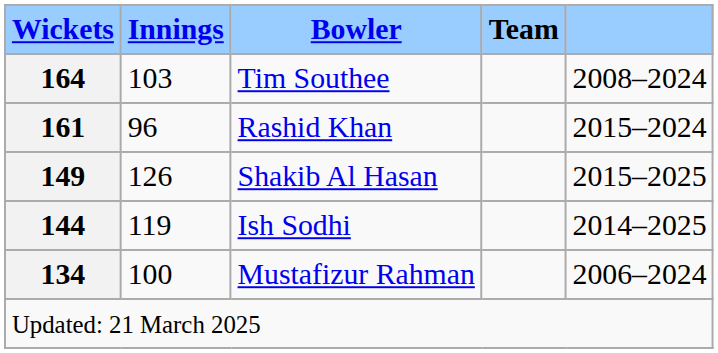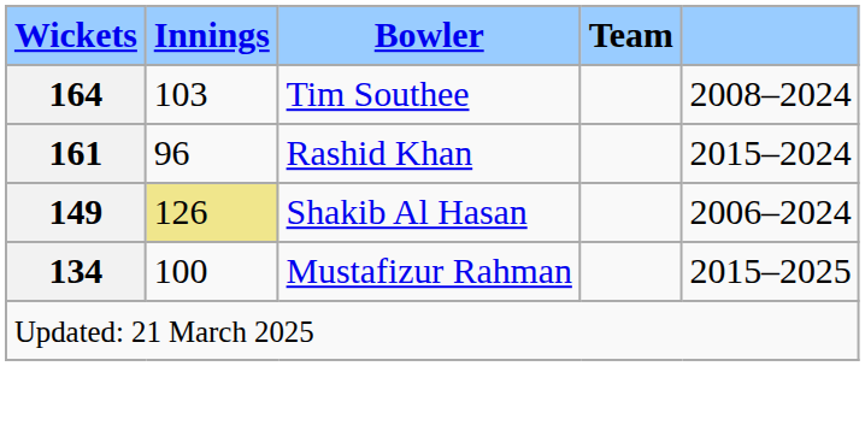Shakib Al Hasan | Innings: no background -> khaki background
Shakib Al Hasan | column 5: 2015–2025 -> 2006–2024
- row: 144 | 119 | Ish Sodhi | 2014–2025
Mustafizur Rahman | column 5: 2006–2024 -> 2015–2025
